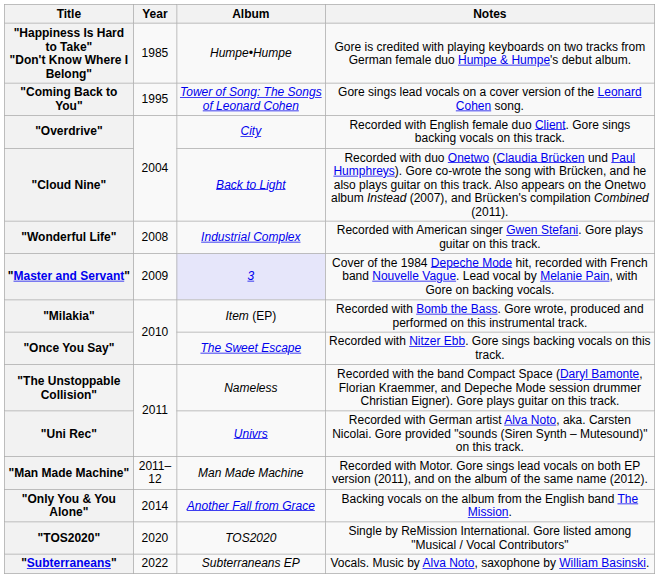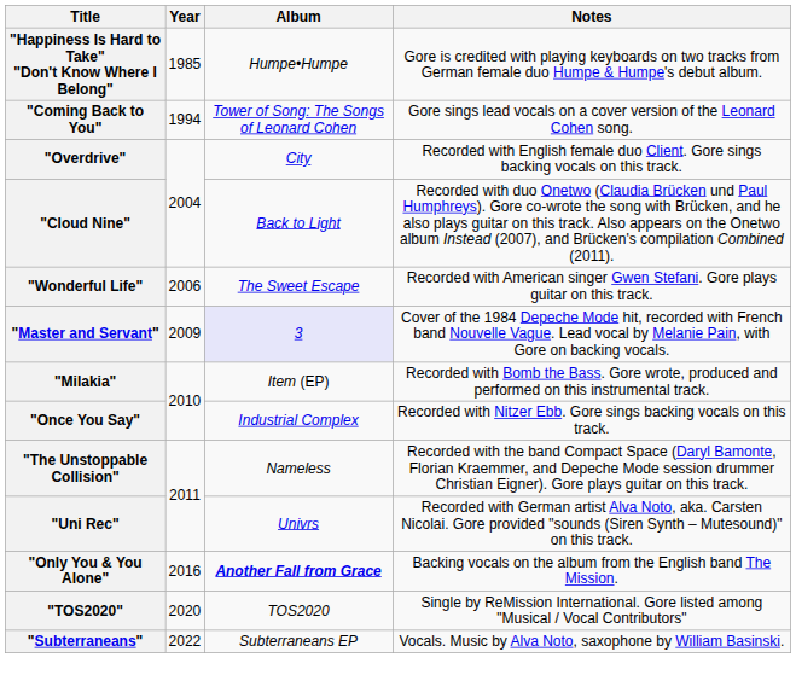"Coming Back to You" | Year: 1995 -> 1994
"Wonderful Life" | Year: 2008 -> 2006
"Wonderful Life" | Album: Industrial Complex -> The Sweet Escape
"Once You Say" | Album: The Sweet Escape -> Industrial Complex
- row: "Man Made Machine" | 2011–12 | Man Made Machine | Recorded with Motor. Gore sings lead vocals on both EP version (2011), and on the album of the same name (2012).
"Only You & You Alone" | Year: 2014 -> 2016
"Only You & You Alone" | Album: normal -> bold
